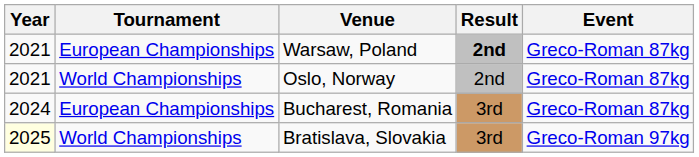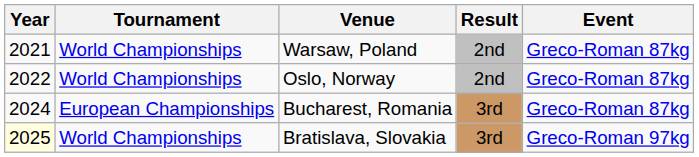Warsaw, Poland | Tournament: European Championships -> World Championships
Warsaw, Poland | Result: bold -> normal
Oslo, Norway | Year: 2021 -> 2022
